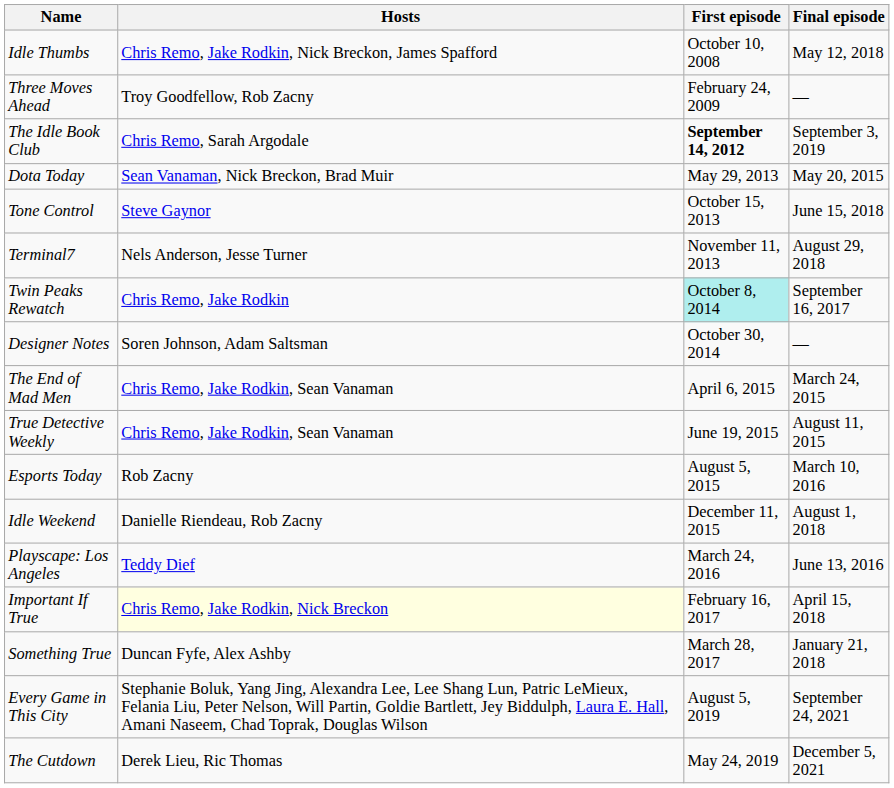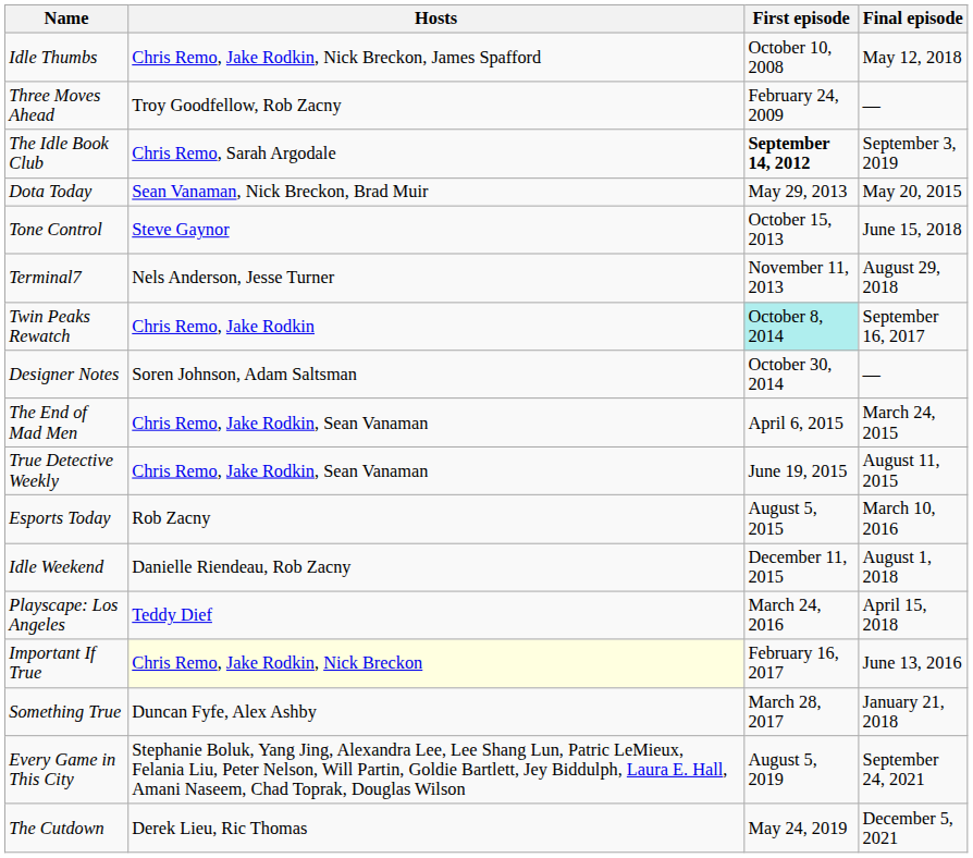Playscape: Los Angeles | Final episode: June 13, 2016 -> April 15, 2018
Important If True | Final episode: April 15, 2018 -> June 13, 2016
